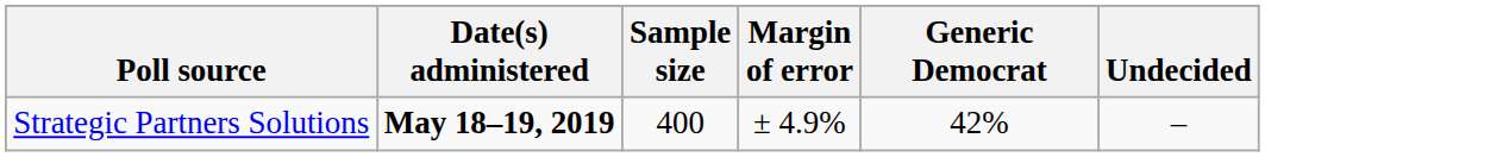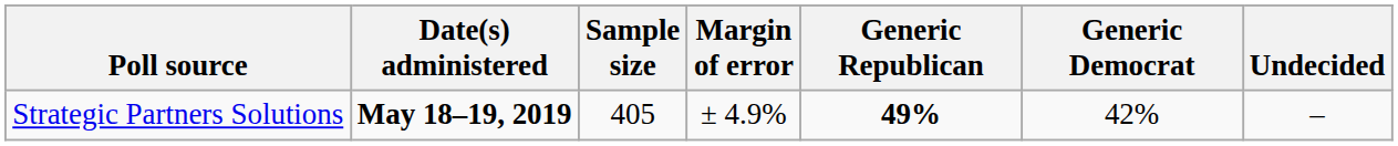+ column: Generic Republican | 49%
Strategic Partners Solutions | Sample size: 400 -> 405
